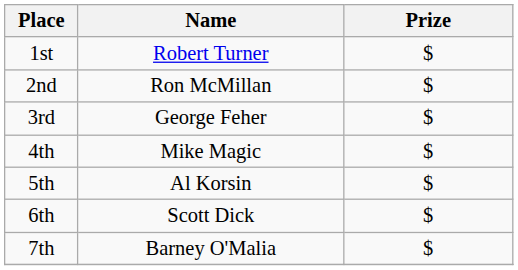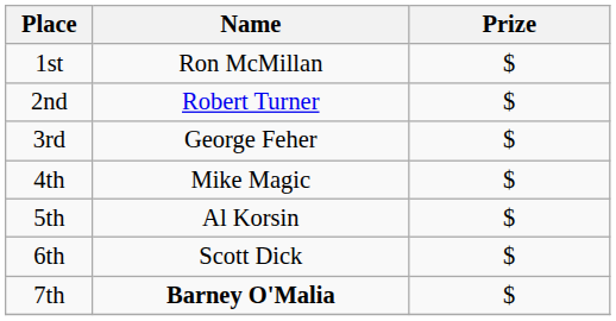1st | Name: Robert Turner -> Ron McMillan
2nd | Name: Ron McMillan -> Robert Turner
7th | Name: normal -> bold
